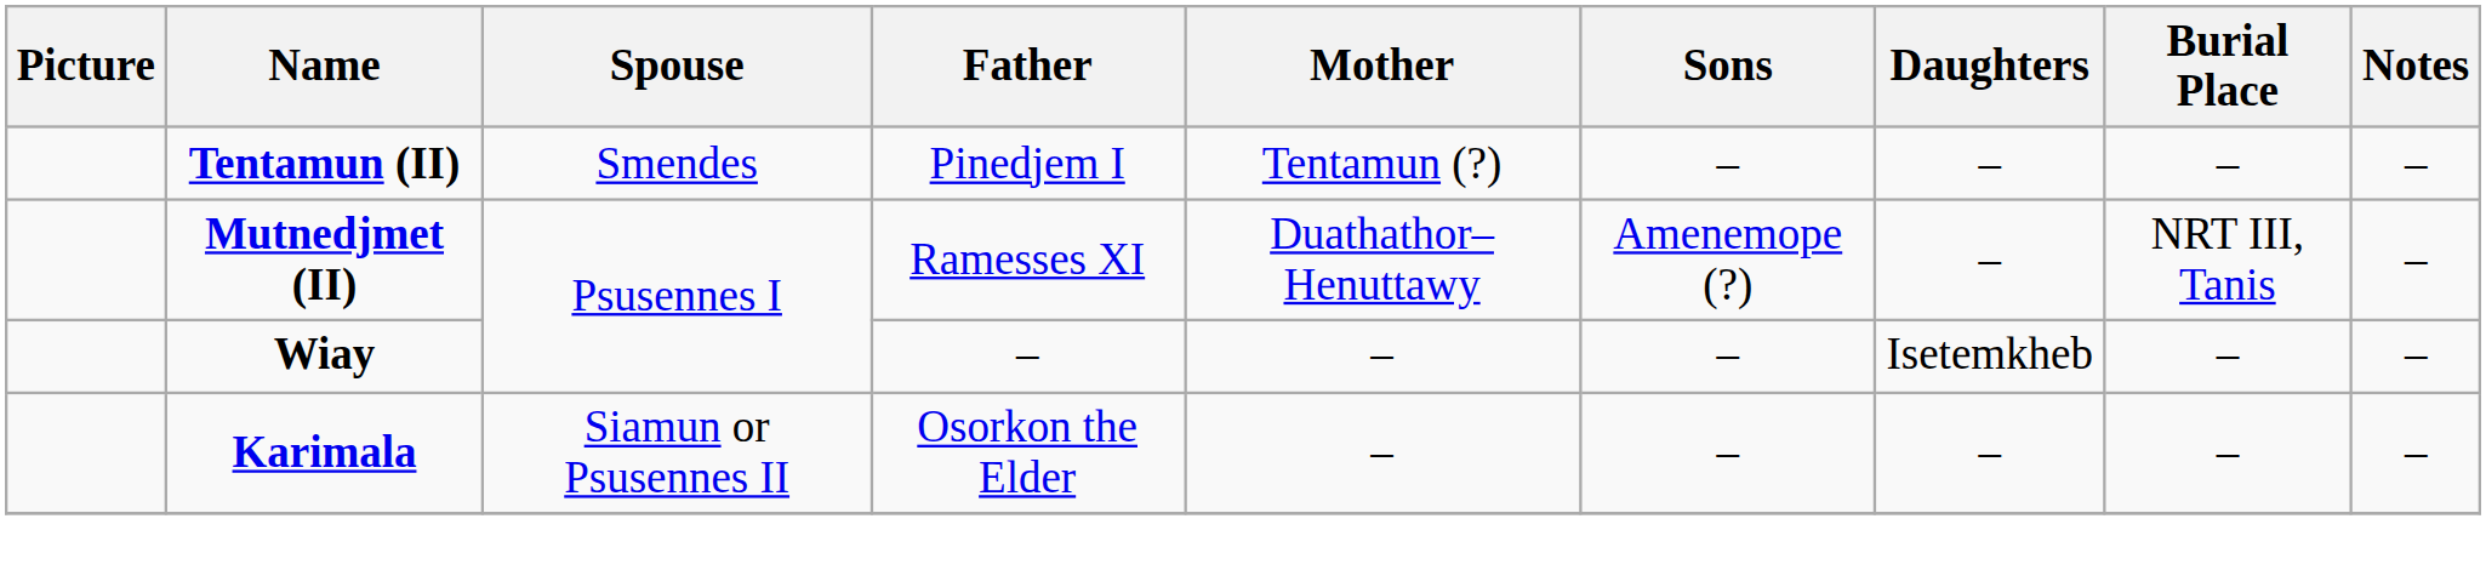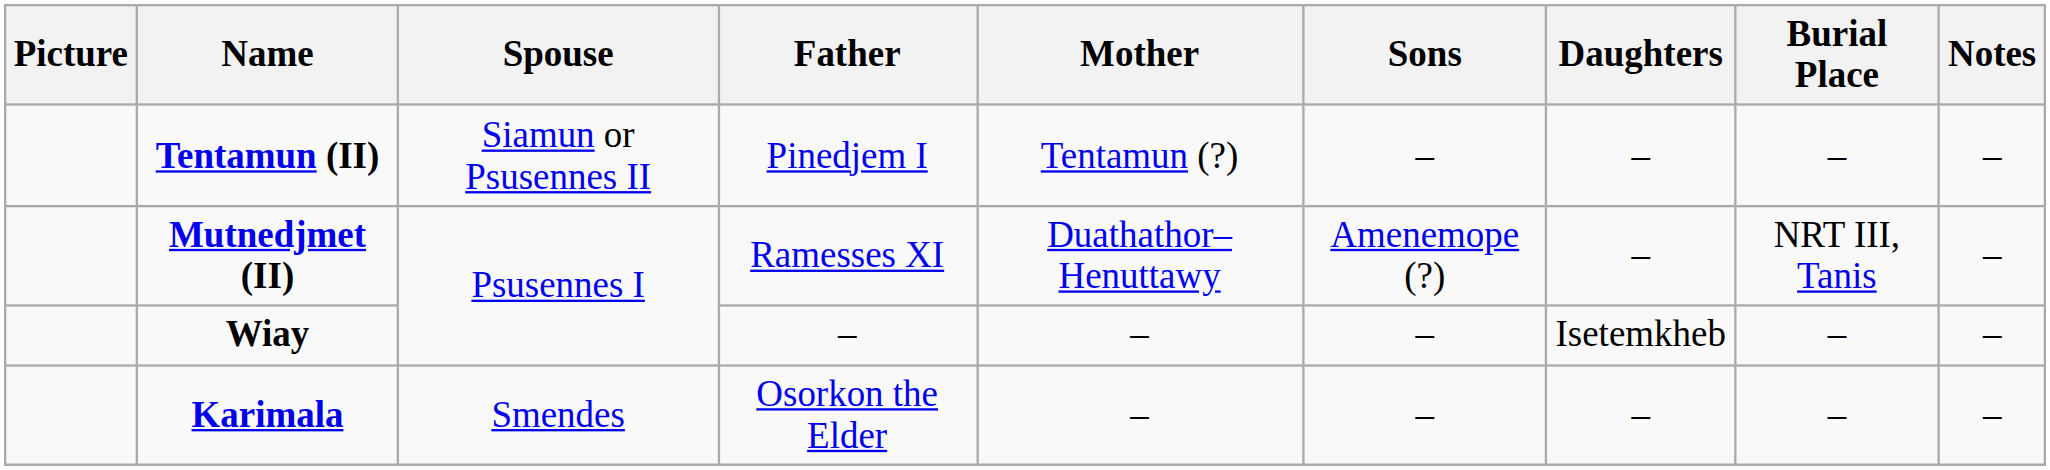Tentamun (II) | Spouse: Smendes -> Siamun or Psusennes II
Karimala | Spouse: Siamun or Psusennes II -> Smendes
